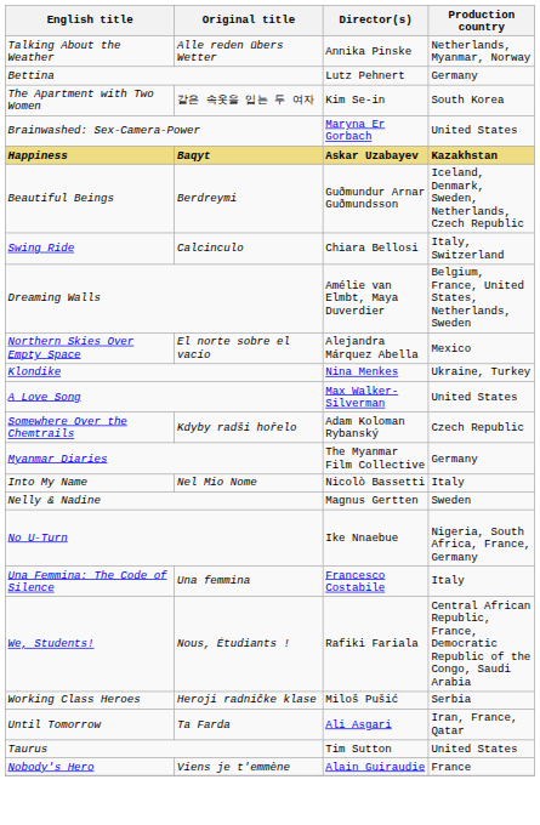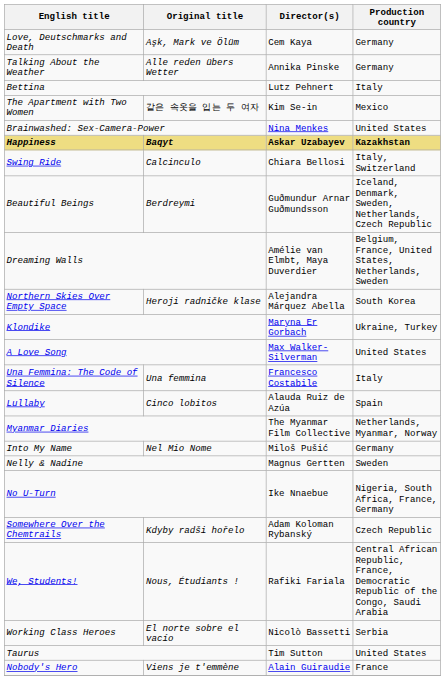+ row: Love, Deutschmarks and Death | Aşk, Mark ve Ölüm | Cem Kaya | Germany
Talking About the Weather | Production country: Netherlands, Myanmar, Norway -> Germany
Bettina | Production country: Germany -> Italy
The Apartment with Two Women | Production country: South Korea -> Mexico
Brainwashed: Sex-Camera-Power | Director(s): Maryna Er Gorbach -> Nina Menkes
rows swapped: Beautiful Beings <-> Swing Ride
Northern Skies Over Empty Space | Original title: El norte sobre el vacío -> Heroji radničke klase
Northern Skies Over Empty Space | Production country: Mexico -> South Korea
Klondike | Director(s): Nina Menkes -> Maryna Er Gorbach
rows swapped: Somewhere Over the Chemtrails <-> Una Femmina: The Code of Silence
+ row: Lullaby | Cinco lobitos | Alauda Ruiz de Azúa | Spain
Myanmar Diaries | Production country: Germany -> Netherlands, Myanmar, Norway
Into My Name | Director(s): Nicolò Bassetti -> Miloš Pušić
Into My Name | Production country: Italy -> Germany
Working Class Heroes | Original title: Heroji radničke klase -> El norte sobre el vacío
Working Class Heroes | Director(s): Miloš Pušić -> Nicolò Bassetti
- row: Until Tomorrow | Ta Farda | Ali Asgari | Iran, France, Qatar
